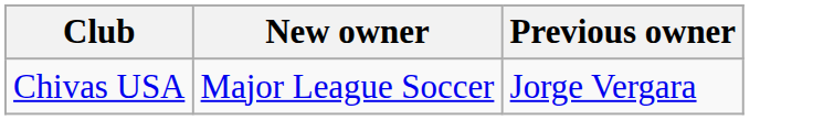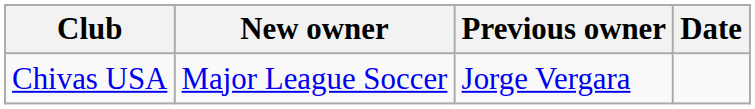+ column: Date
